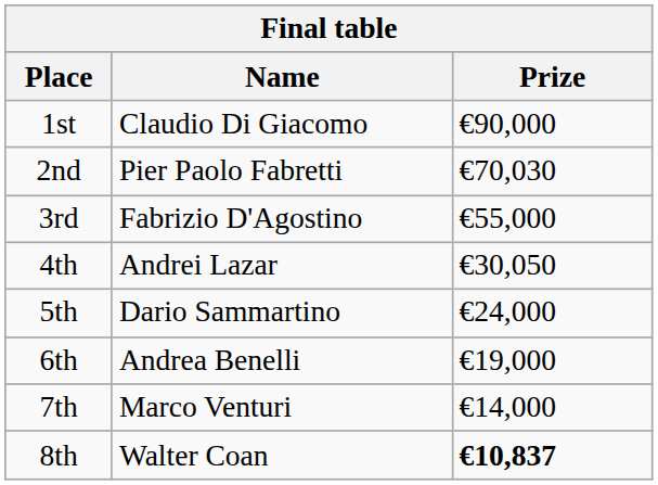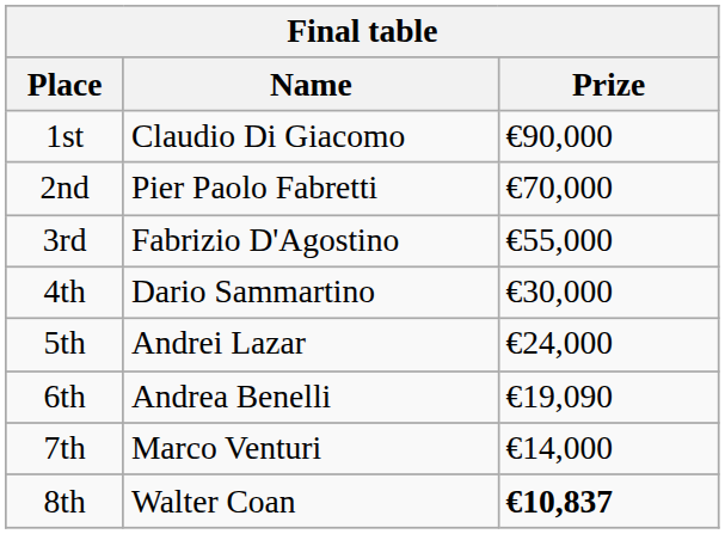2nd | Prize: €70,030 -> €70,000
4th | Name: Andrei Lazar -> Dario Sammartino
4th | Prize: €30,050 -> €30,000
5th | Name: Dario Sammartino -> Andrei Lazar
6th | Prize: €19,000 -> €19,090
